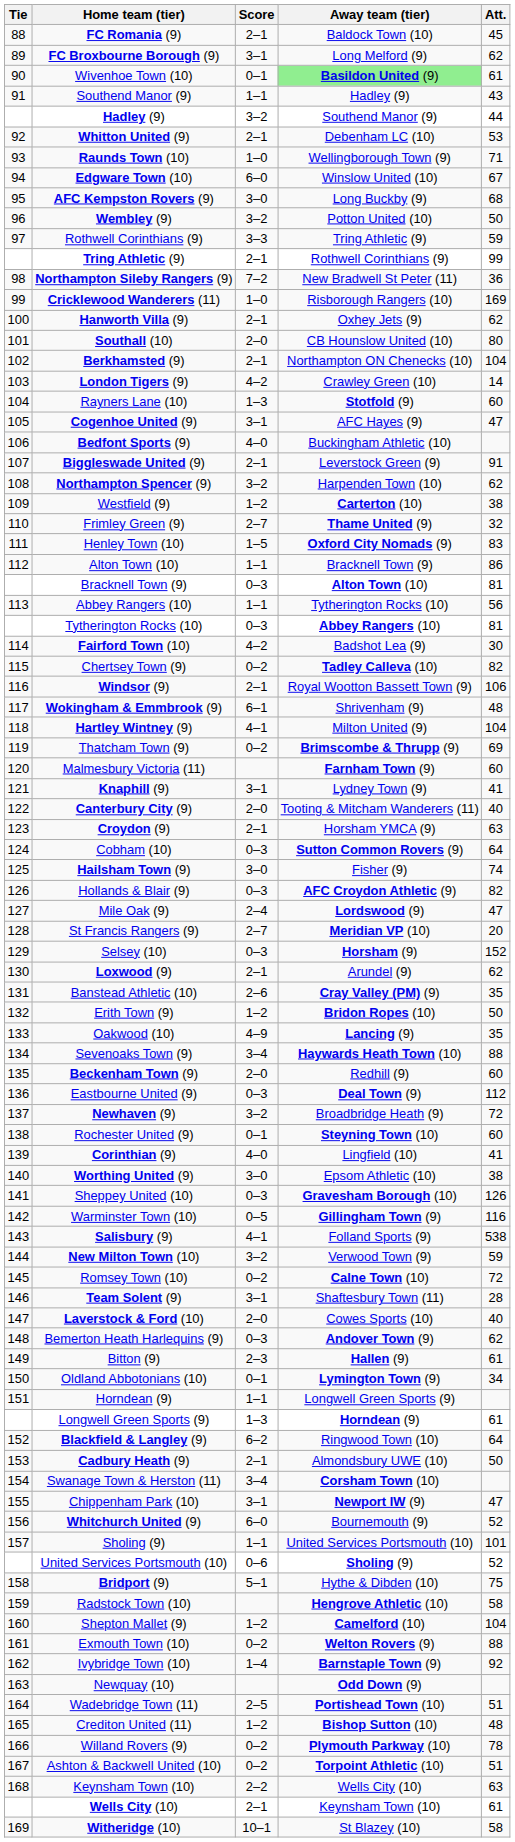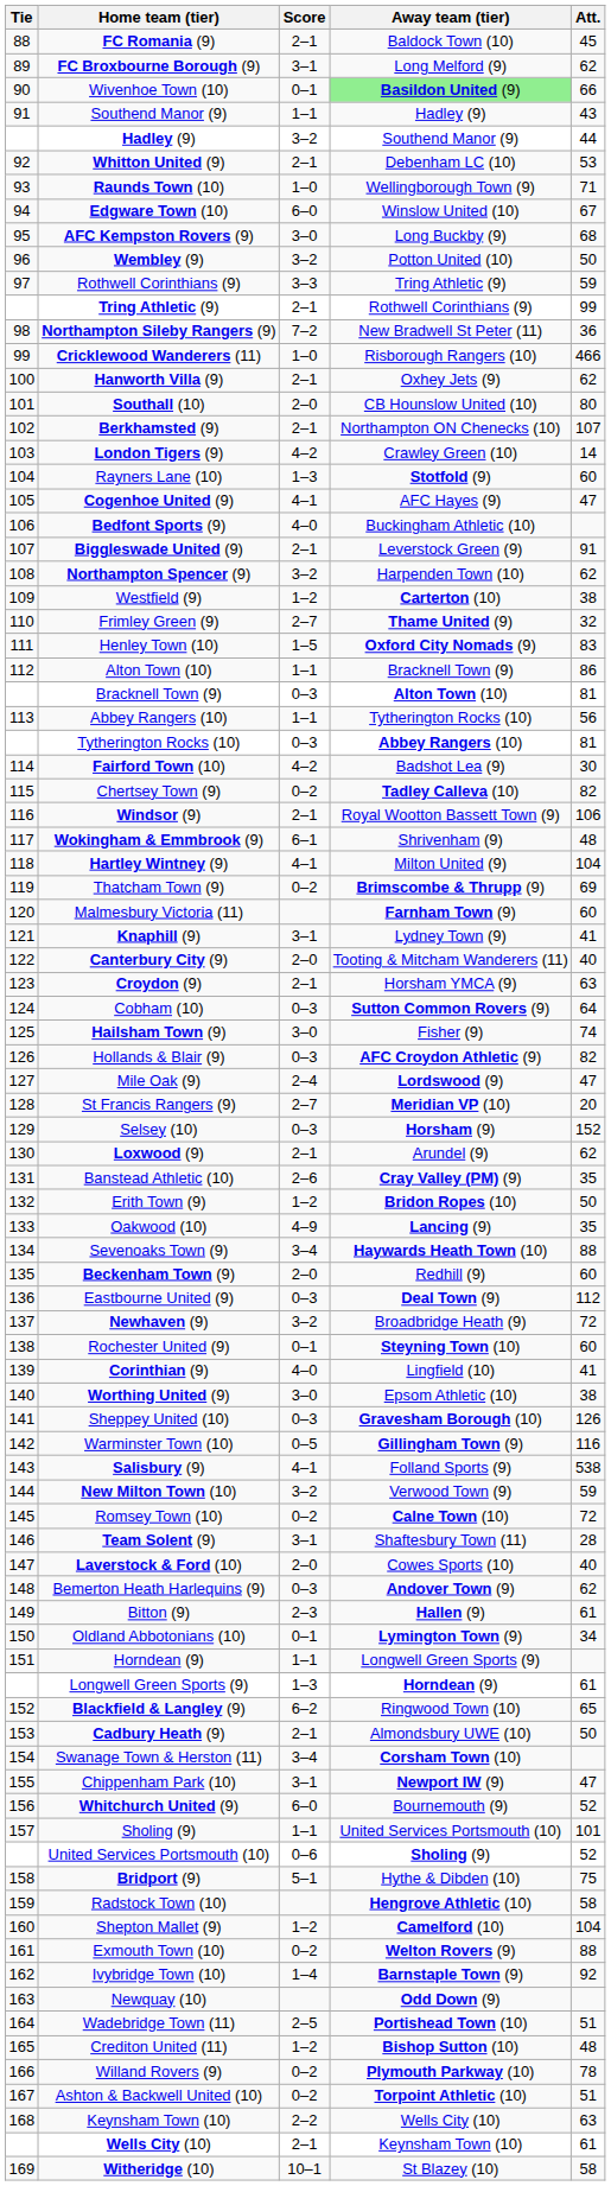Wivenhoe Town (10) | Att.: 61 -> 66
Cricklewood Wanderers (11) | Att.: 169 -> 466
Berkhamsted (9) | Att.: 104 -> 107
Cogenhoe United (9) | Score: 3–1 -> 4–1
Blackfield & Langley (9) | Att.: 64 -> 65
